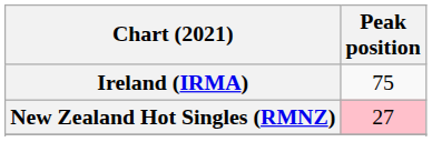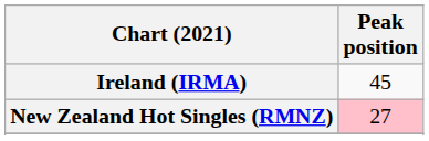Ireland (IRMA) | Peak position: 75 -> 45
